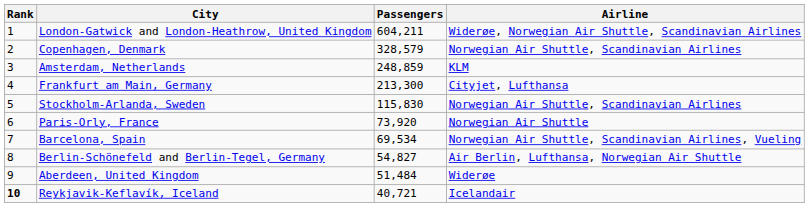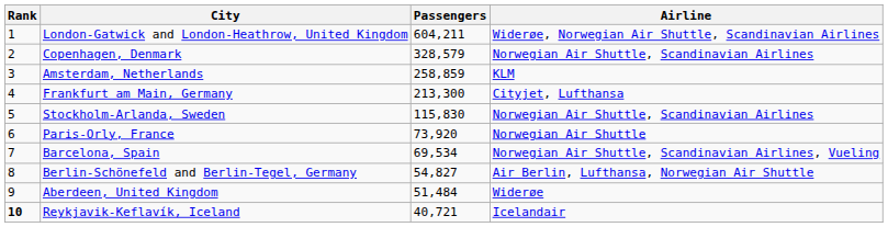Amsterdam, Netherlands | Passengers: 248,859 -> 258,859
